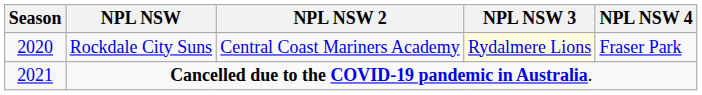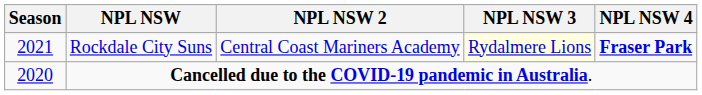Rockdale City Suns | Season: 2020 -> 2021
Rockdale City Suns | NPL NSW 4: normal -> bold
Cancelled due to the COVID-19 pandemic in Australia. | Season: 2021 -> 2020
